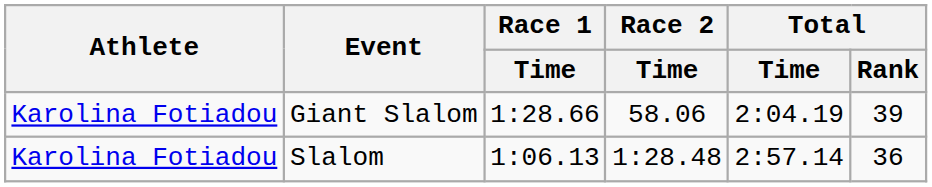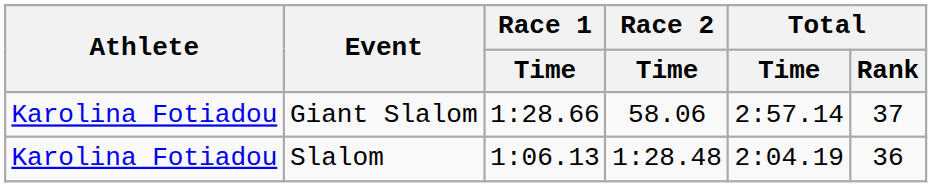Giant Slalom | Total / Time: 2:04.19 -> 2:57.14
Giant Slalom | Total / Rank: 39 -> 37
Slalom | Total / Time: 2:57.14 -> 2:04.19
